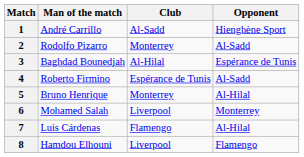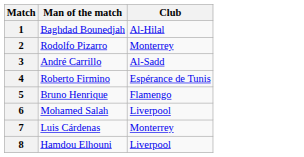- column: Opponent | Hienghène Sport | Al-Sadd | Espérance de Tunis | Al-Sadd | Al-Hilal | Monterrey | Al-Hilal | Flamengo
1 | Man of the match: André Carrillo -> Baghdad Bounedjah
1 | Club: Al-Sadd -> Al-Hilal
3 | Man of the match: Baghdad Bounedjah -> André Carrillo
3 | Club: Al-Hilal -> Al-Sadd
5 | Club: Monterrey -> Flamengo
7 | Club: Flamengo -> Monterrey
